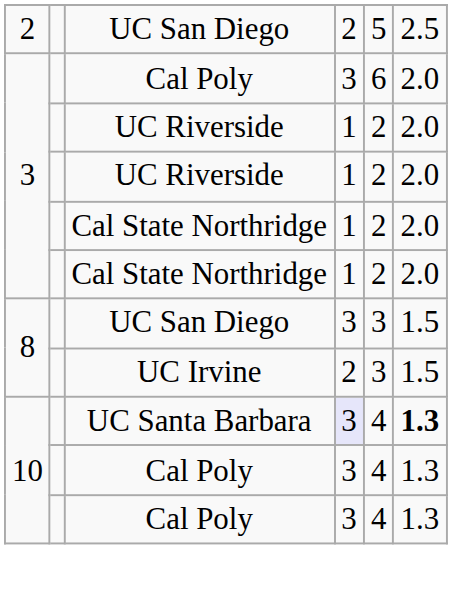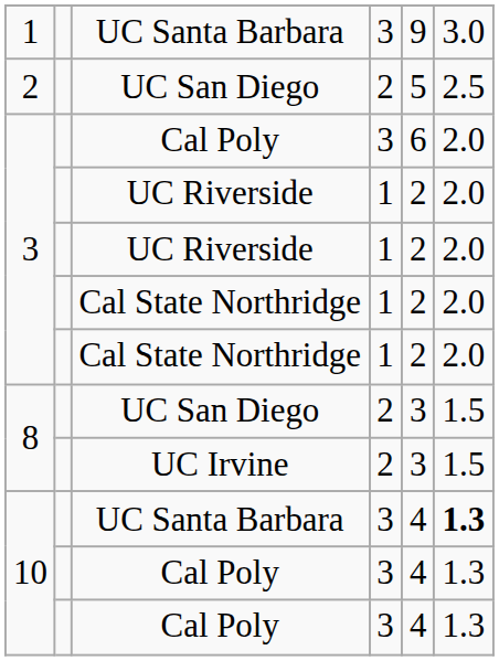+ row: 1 | UC Santa Barbara | 3 | 9 | 3.0
8 / UC San Diego | column 4: 3 -> 2
10 / UC Santa Barbara | column 4: lavender background -> no background
